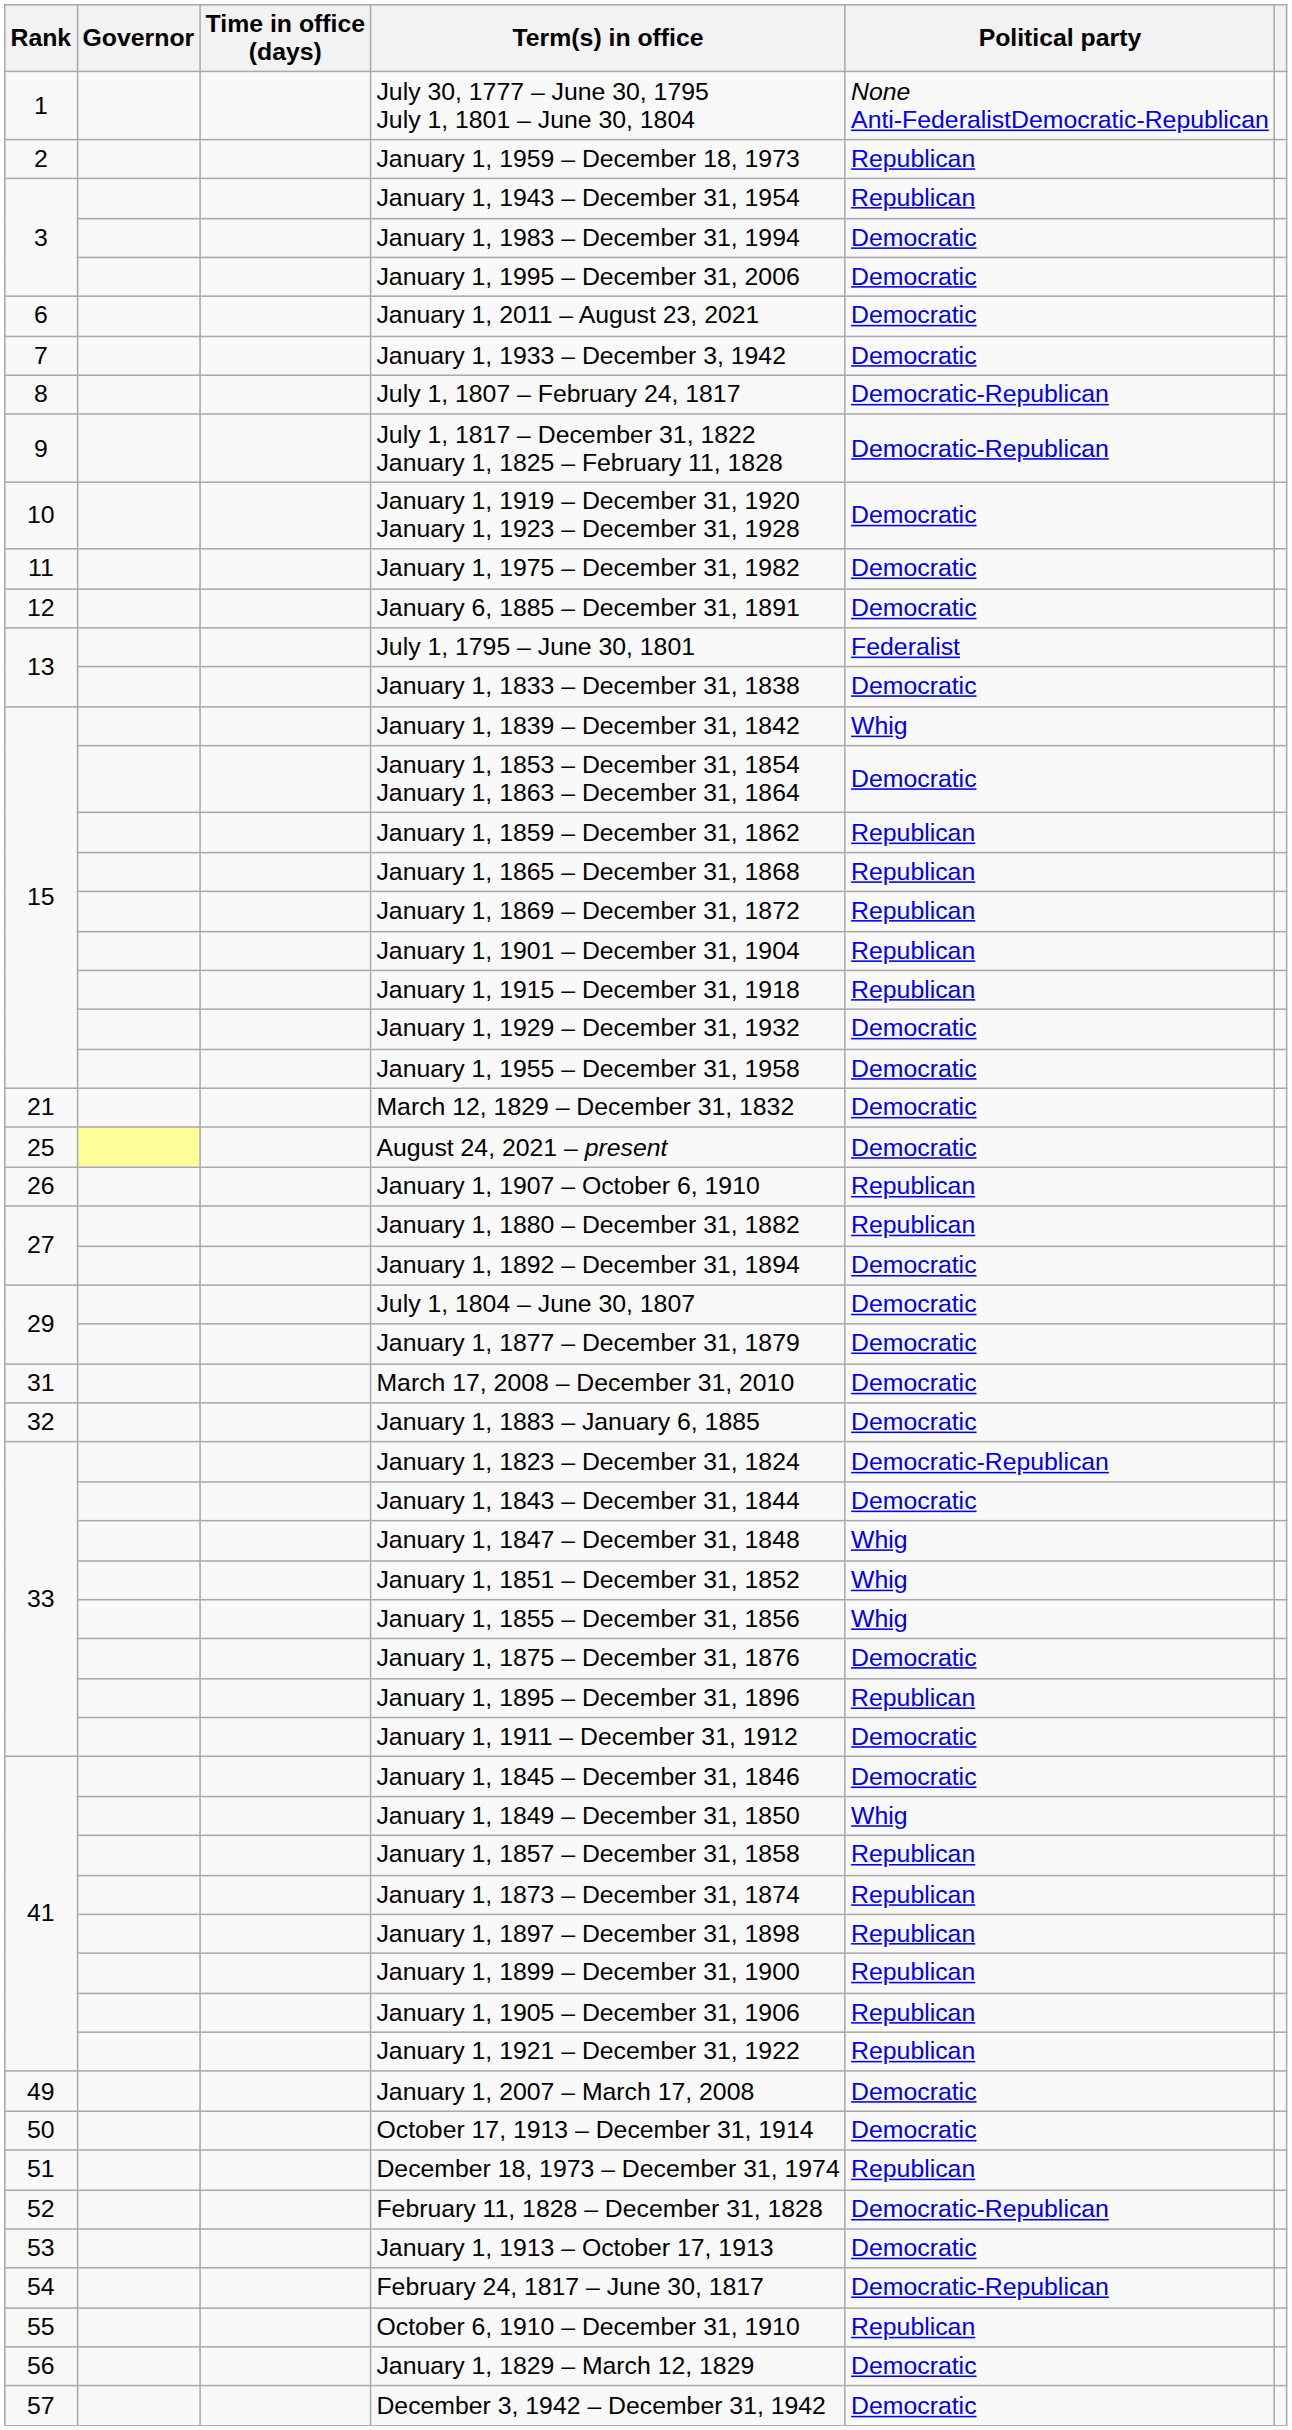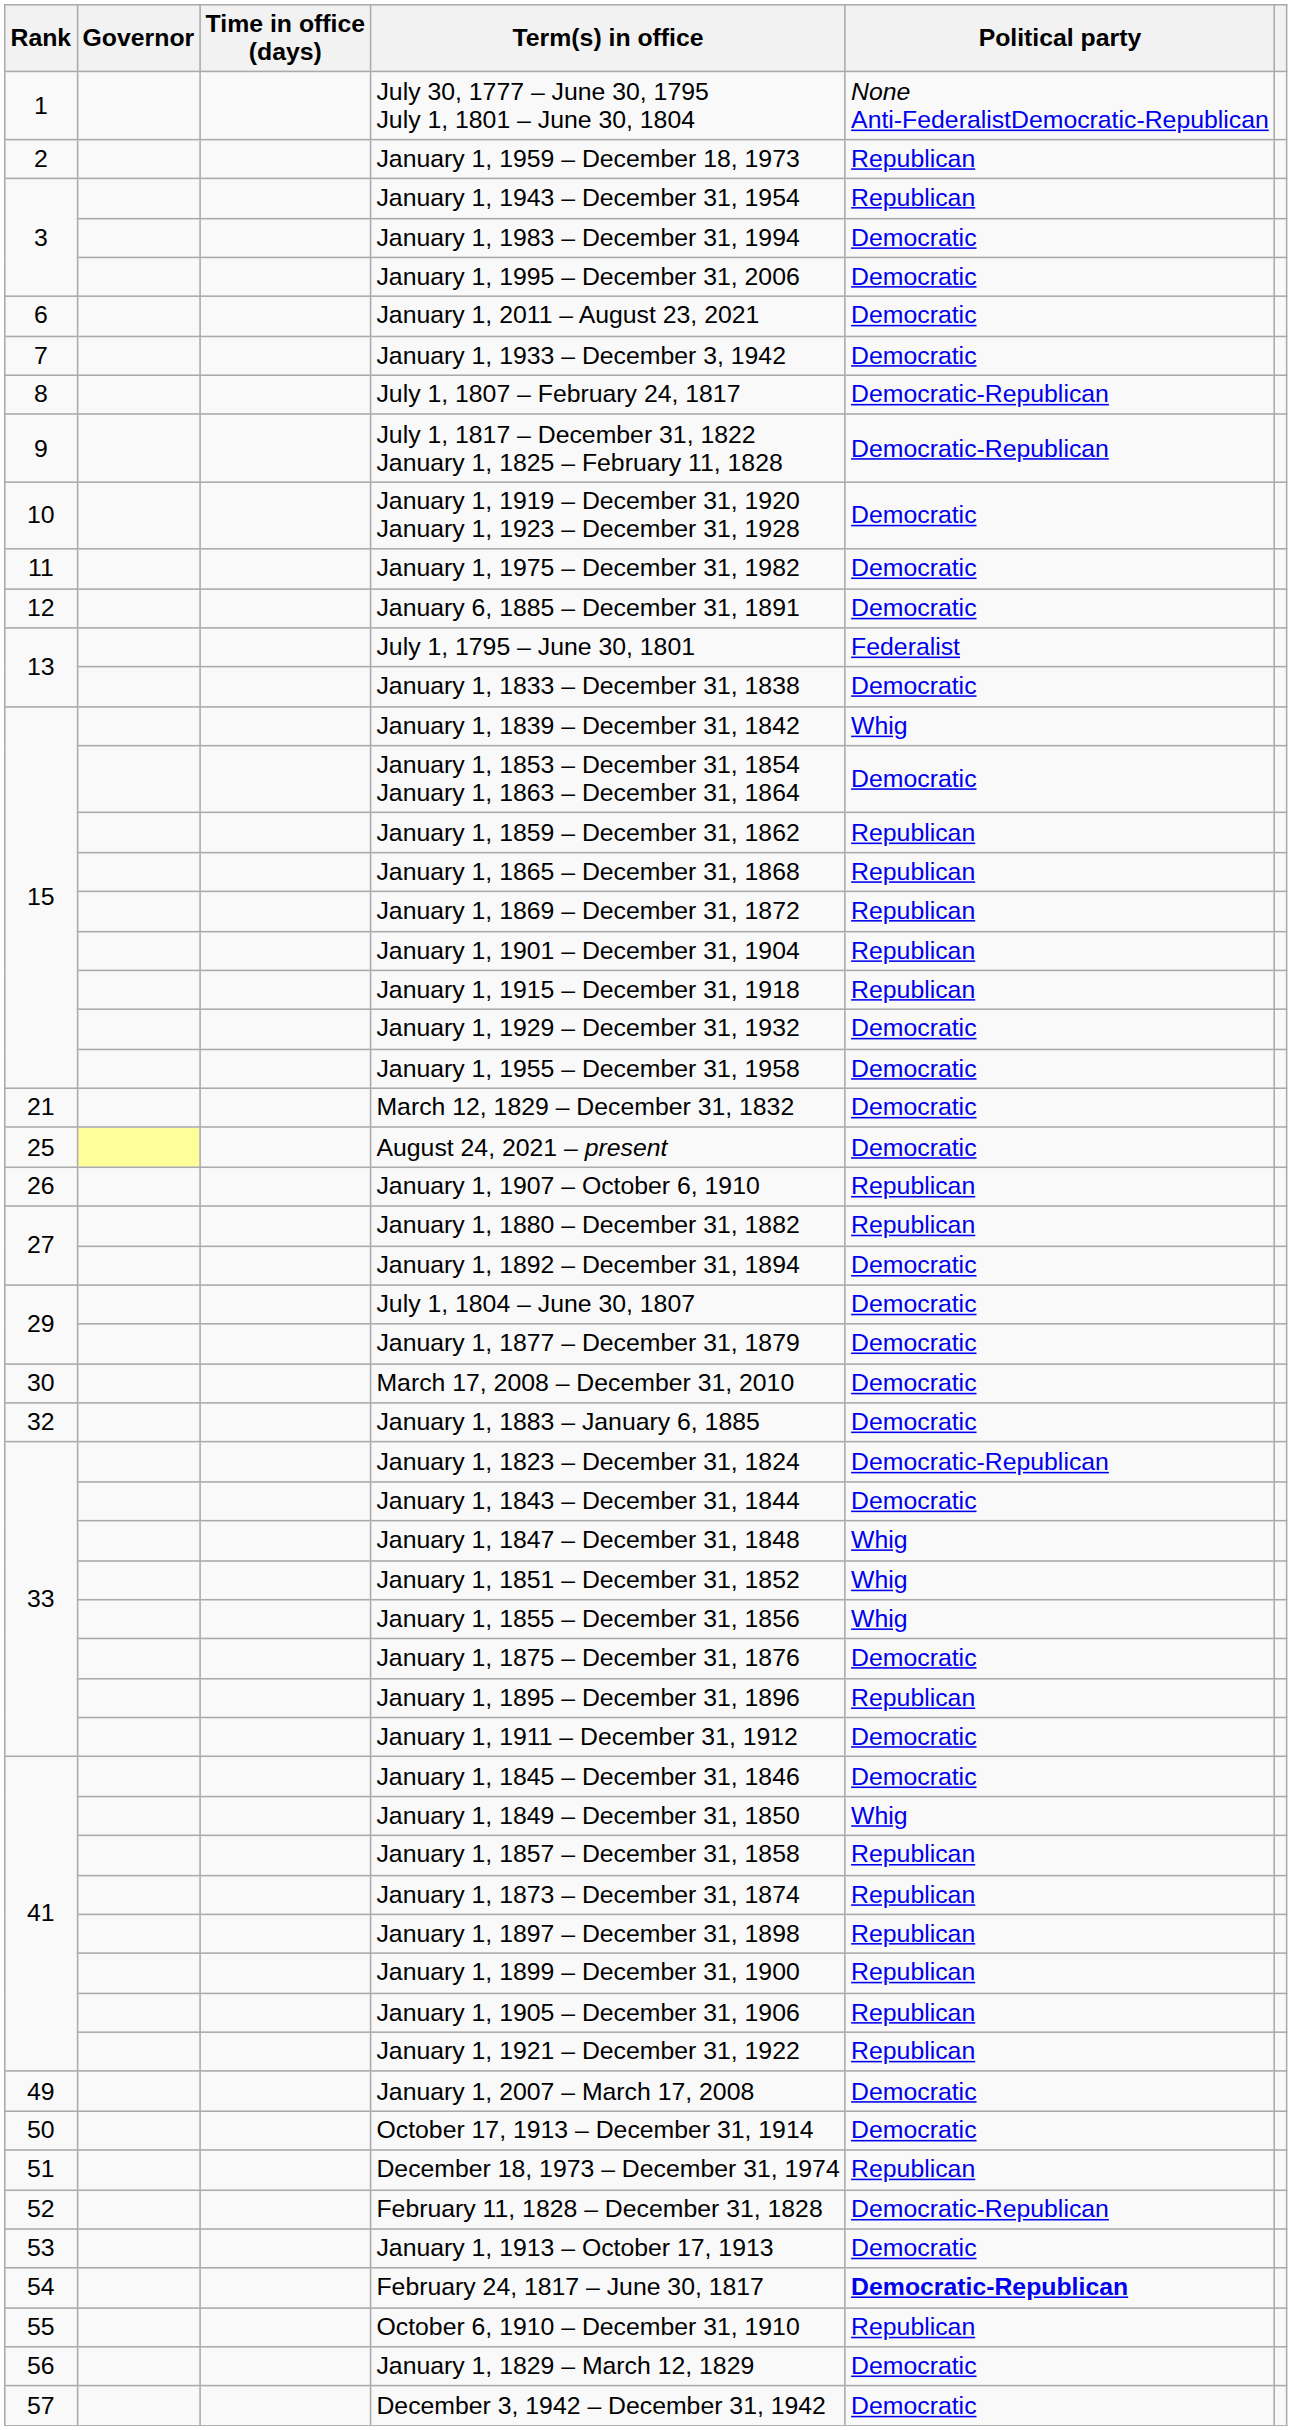March 17, 2008 – December 31, 2010 | Rank: 31 -> 30
February 24, 1817 – June 30, 1817 | Political party: normal -> bold
